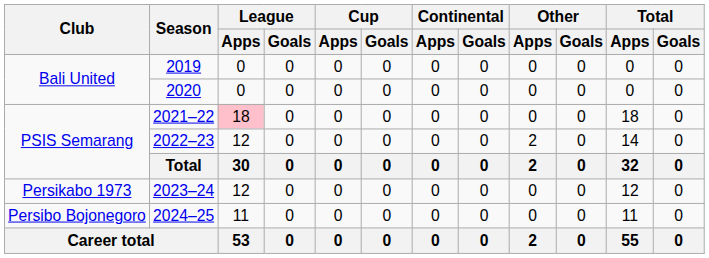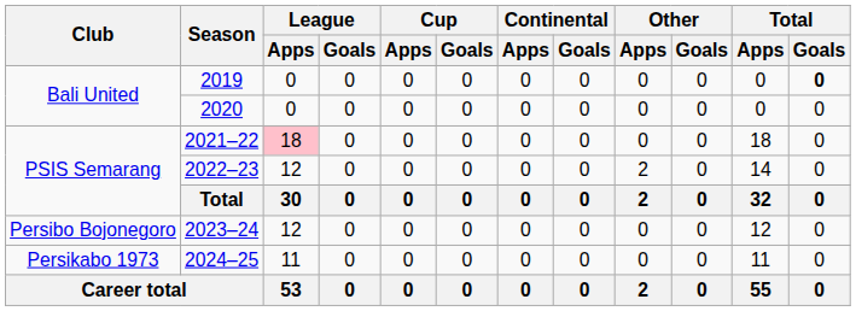2019 | Total / Goals: normal -> bold
2023–24 | Club: Persikabo 1973 -> Persibo Bojonegoro
2024–25 | Club: Persibo Bojonegoro -> Persikabo 1973
